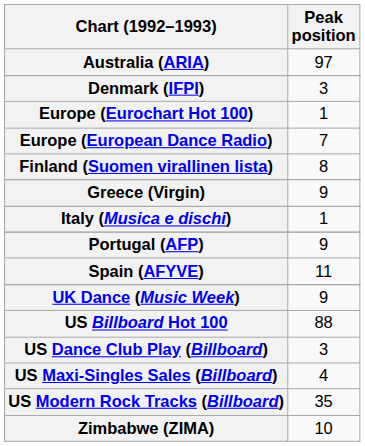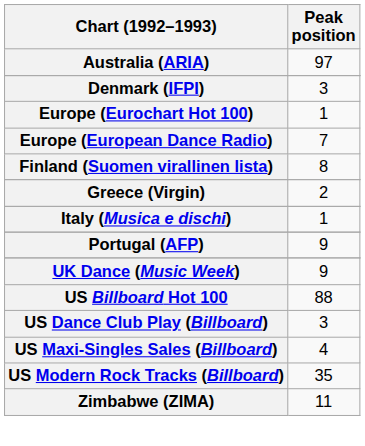Greece (Virgin) | Peak position: 9 -> 2
- row: Spain (AFYVE) | 11
Zimbabwe (ZIMA) | Peak position: 10 -> 11
